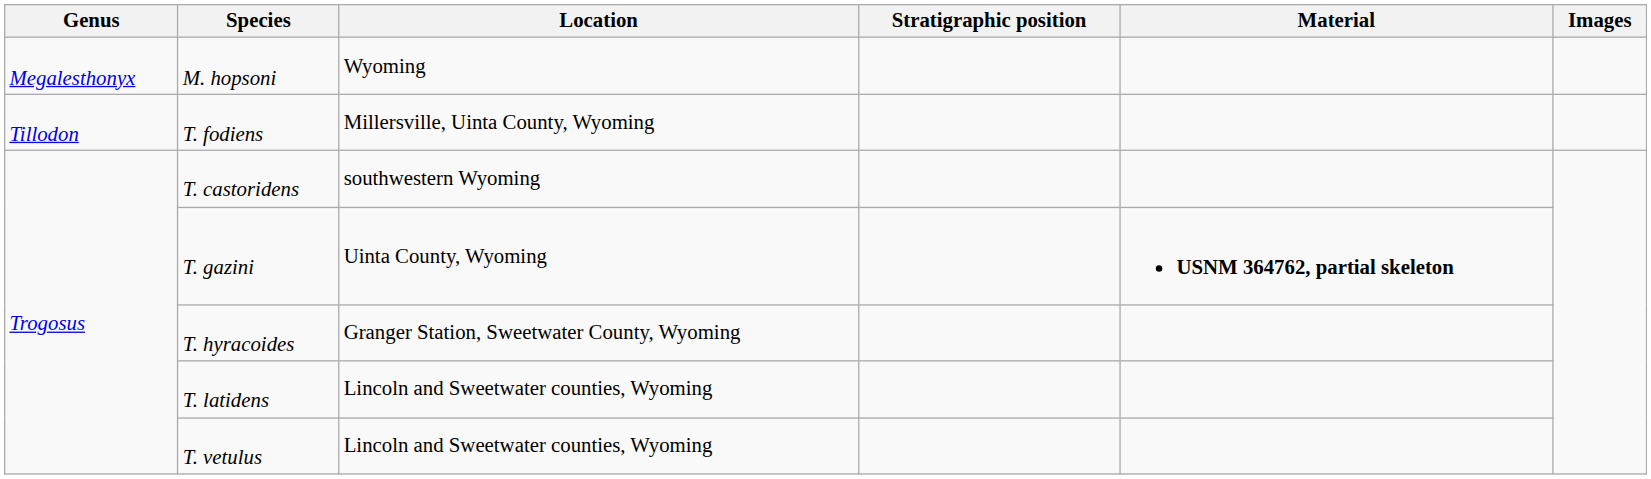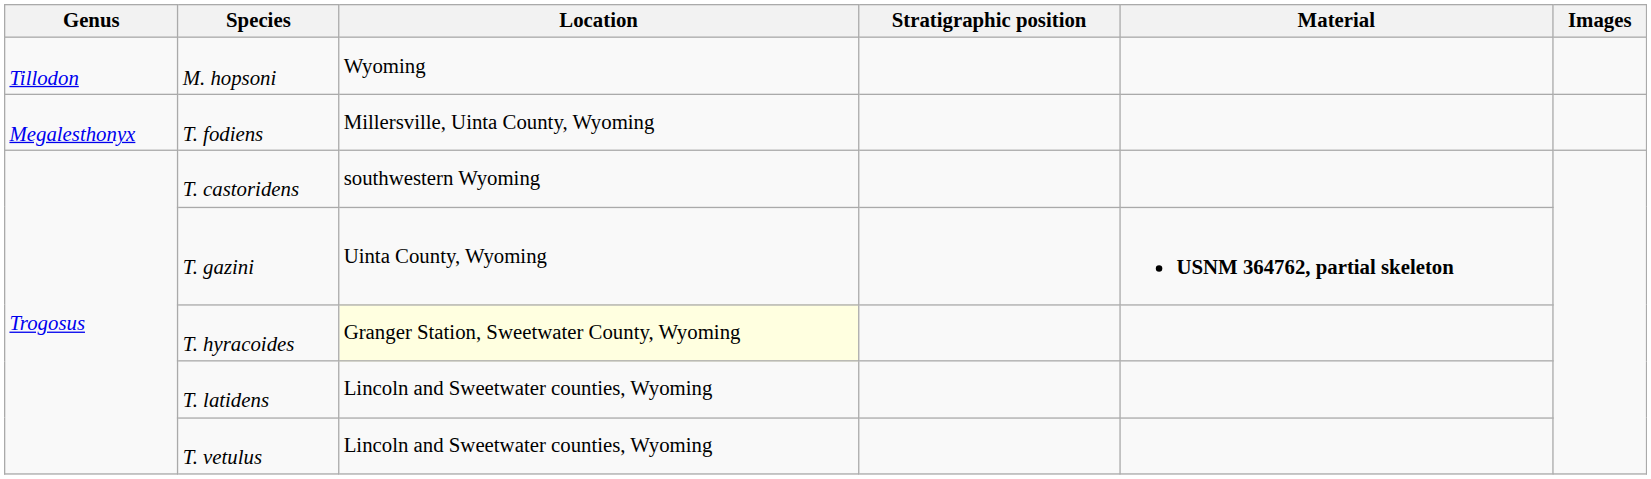M. hopsoni | Genus: Megalesthonyx -> Tillodon
T. fodiens | Genus: Tillodon -> Megalesthonyx
T. hyracoides | Location: no background -> lightyellow background
